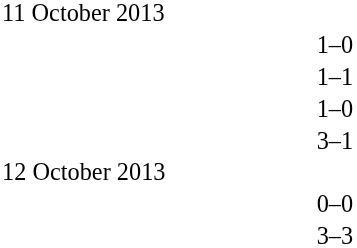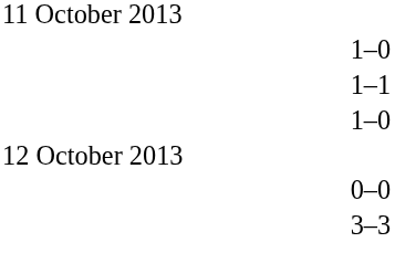- row: 3–1
